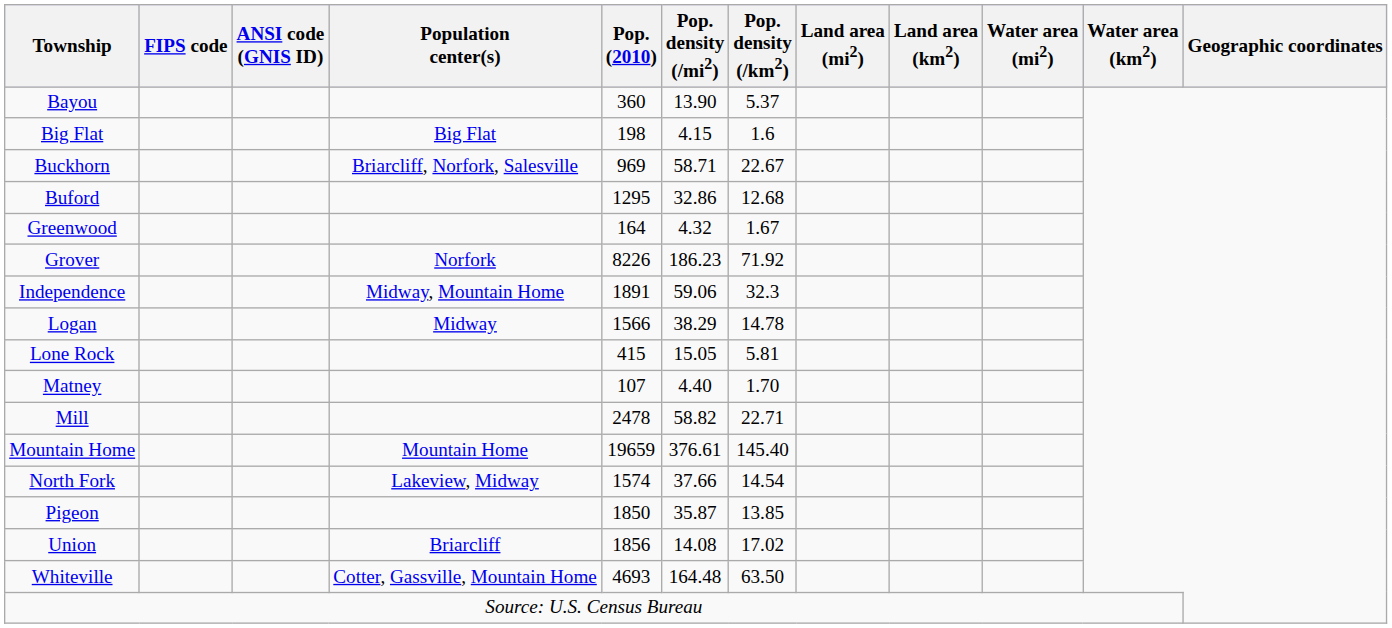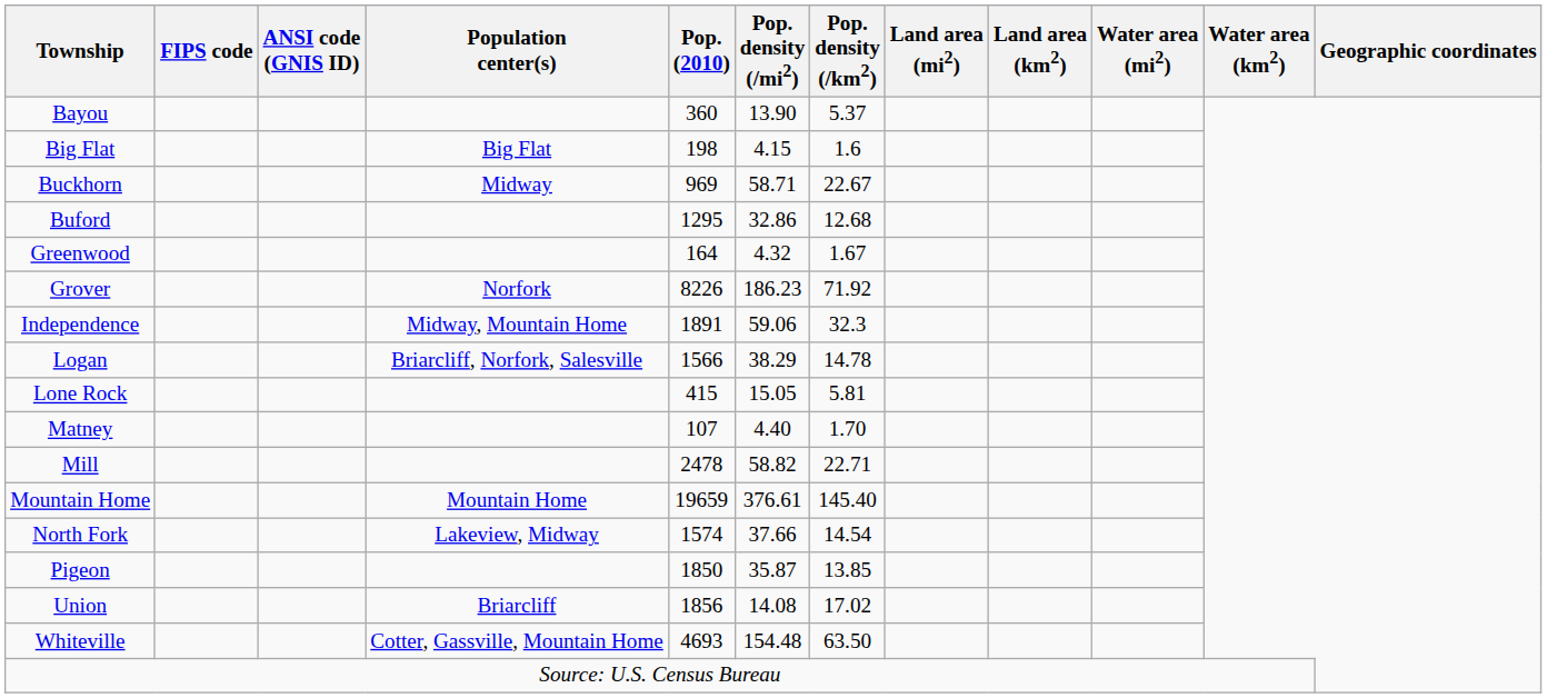Buckhorn | Population center(s): Briarcliff, Norfork, Salesville -> Midway
Logan | Population center(s): Midway -> Briarcliff, Norfork, Salesville
Whiteville | Pop. density (/mi2): 164.48 -> 154.48
